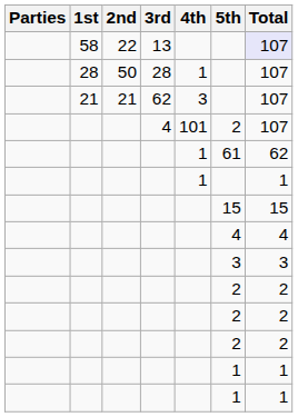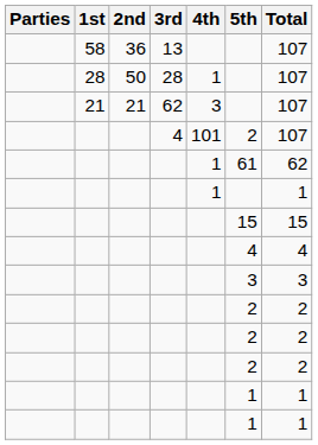13 | 2nd: 22 -> 36
13 | Total: lavender background -> no background
